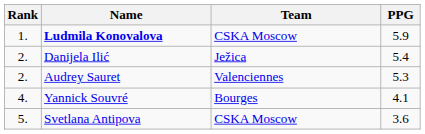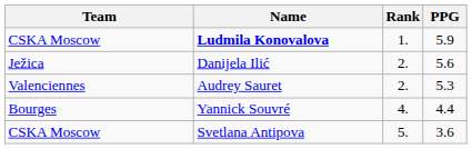columns swapped: Rank <-> Team
Danijela Ilić | PPG: 5.4 -> 5.6
Yannick Souvré | PPG: 4.1 -> 4.4
